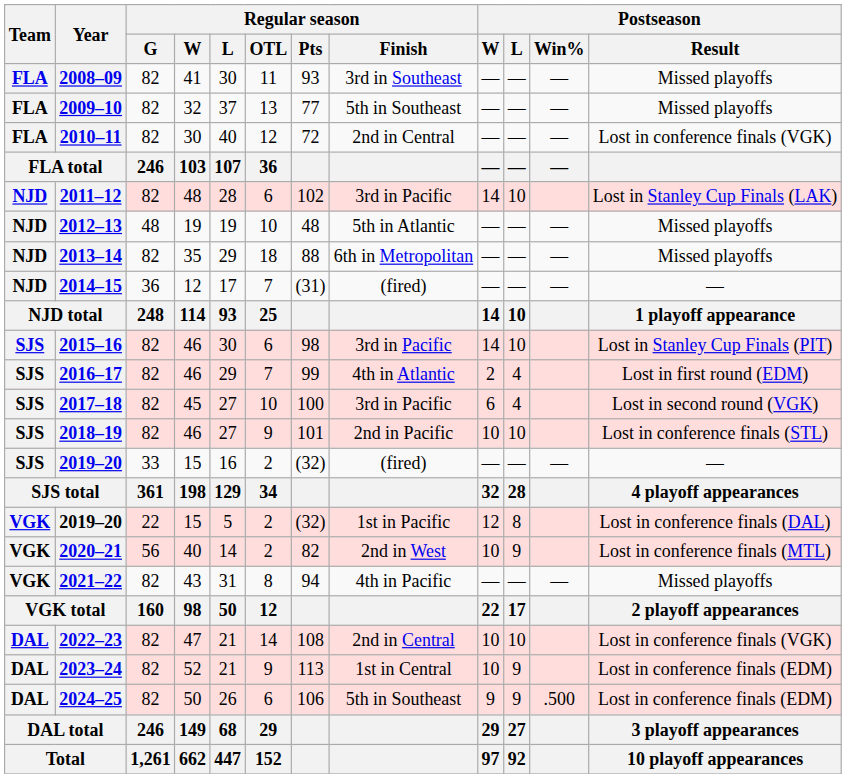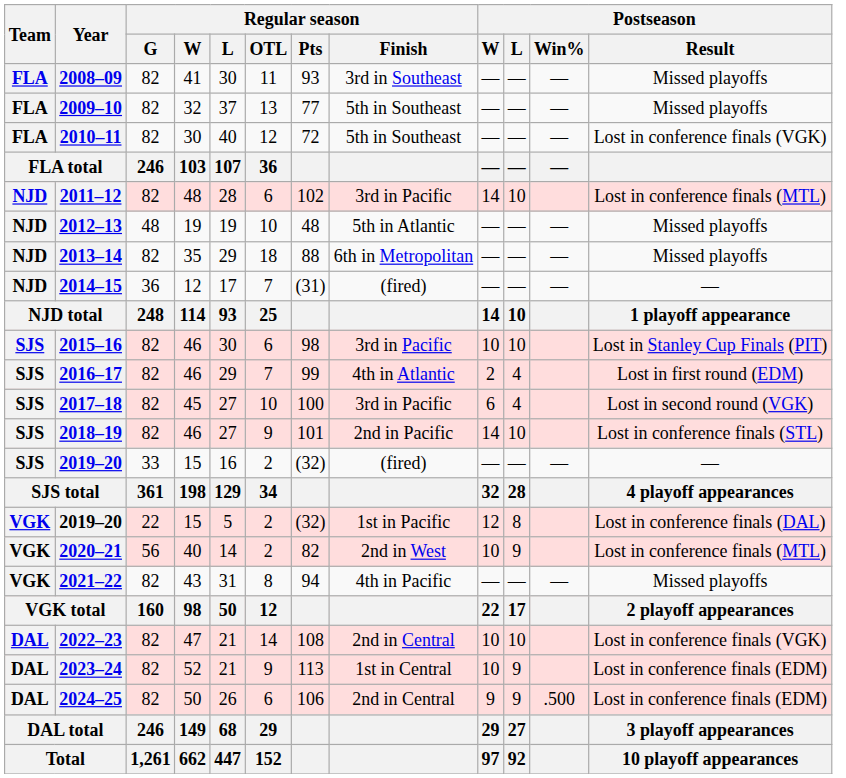2010–11 | Regular season / Finish: 2nd in Central -> 5th in Southeast
2011–12 | Postseason / Result: Lost in Stanley Cup Finals (LAK) -> Lost in conference finals (MTL)
2015–16 | Postseason / W: 14 -> 10
2018–19 | Postseason / W: 10 -> 14
2024–25 | Regular season / Finish: 5th in Southeast -> 2nd in Central
